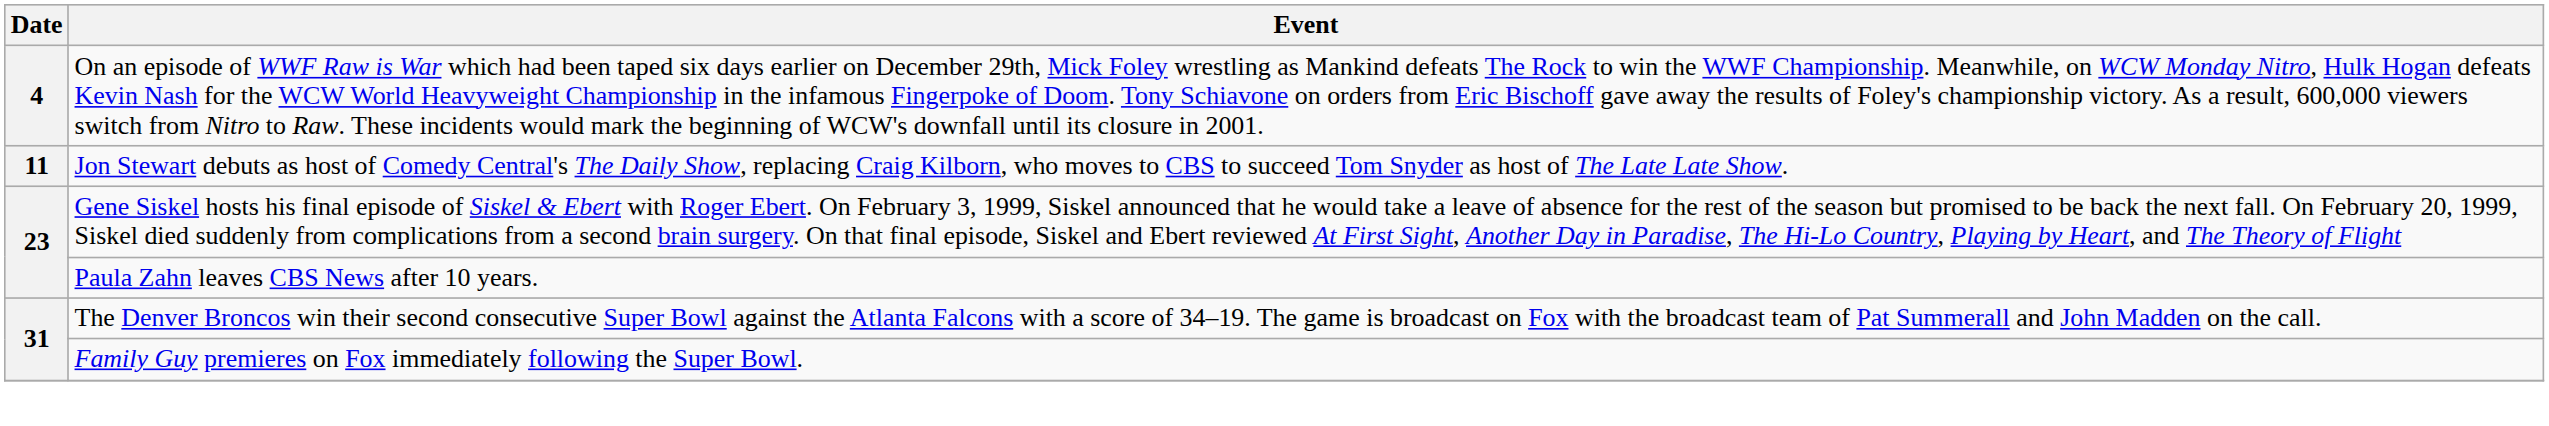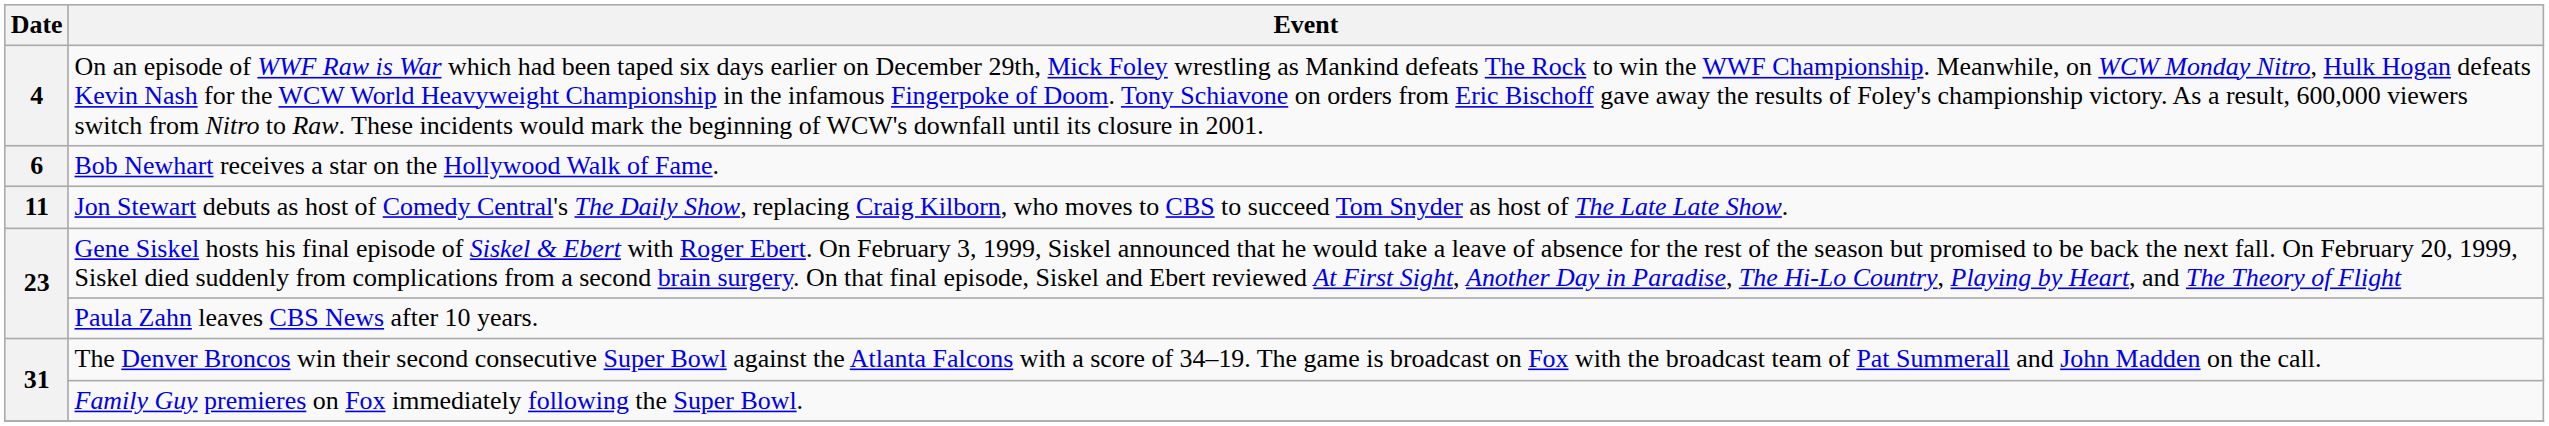+ row: 6 | Bob Newhart receives a star on the Hollywood Walk of Fame.
